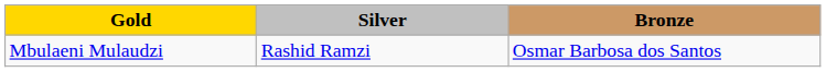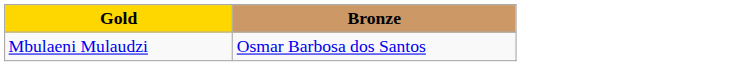- column: Silver | Rashid Ramzi
